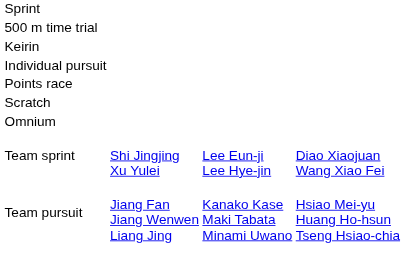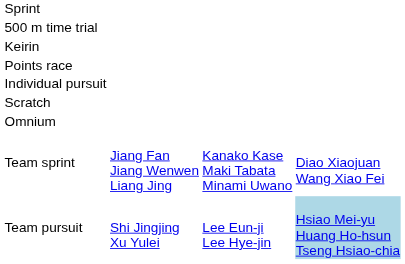rows swapped: Individual pursuit <-> Points race
Team sprint | column 2: Shi Jingjing Xu Yulei -> Jiang Fan Jiang Wenwen Liang Jing
Team sprint | column 3: Lee Eun-ji Lee Hye-jin -> Kanako Kase Maki Tabata Minami Uwano
Team pursuit | column 2: Jiang Fan Jiang Wenwen Liang Jing -> Shi Jingjing Xu Yulei
Team pursuit | column 3: Kanako Kase Maki Tabata Minami Uwano -> Lee Eun-ji Lee Hye-jin
Team pursuit | column 4: no background -> lightblue background
